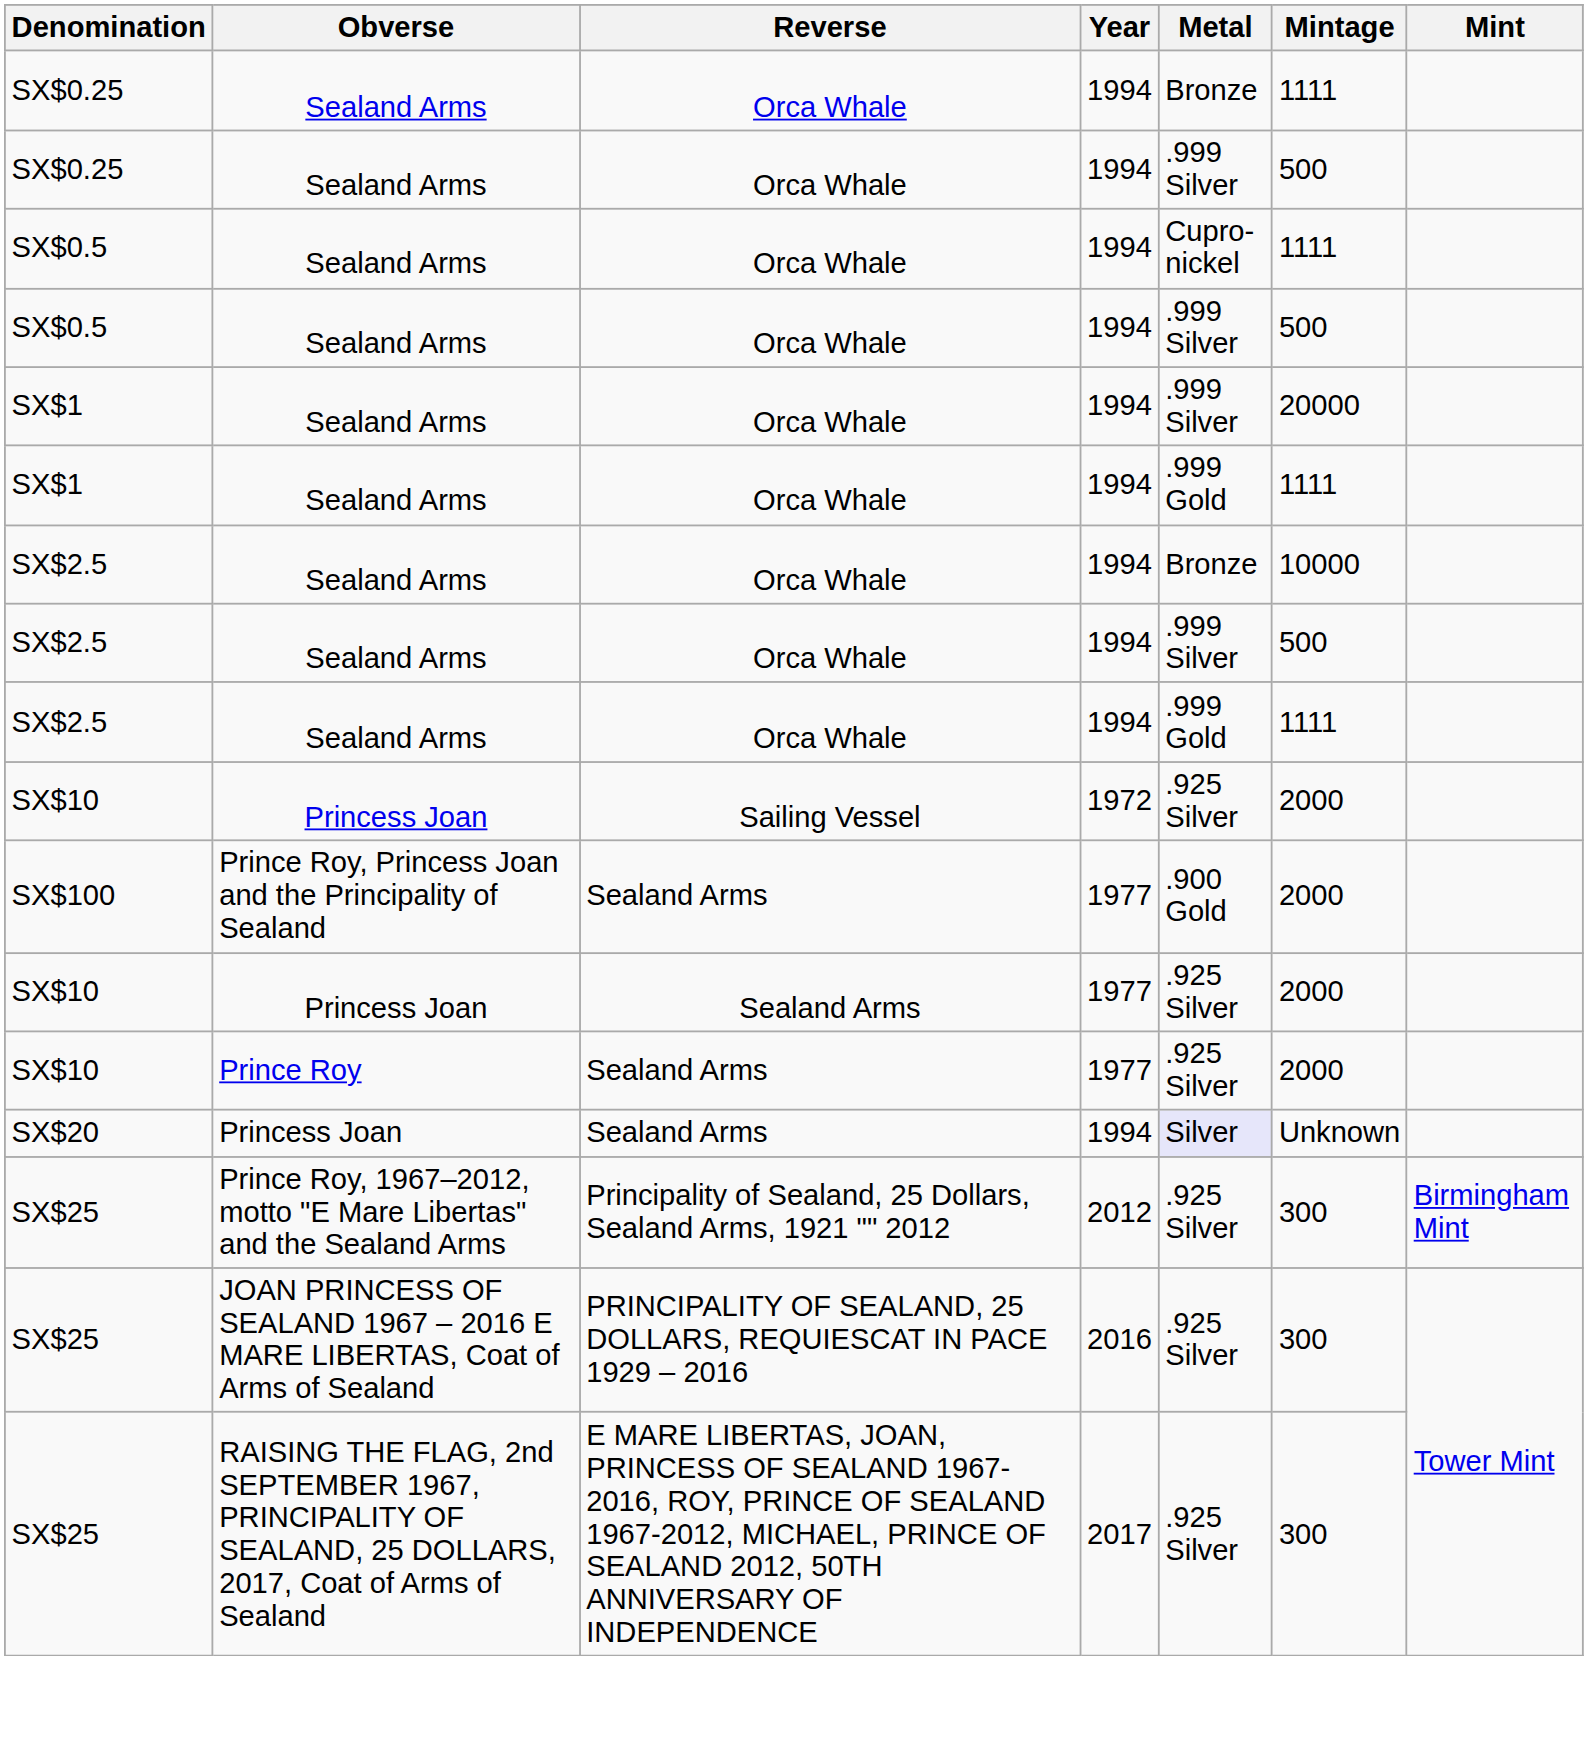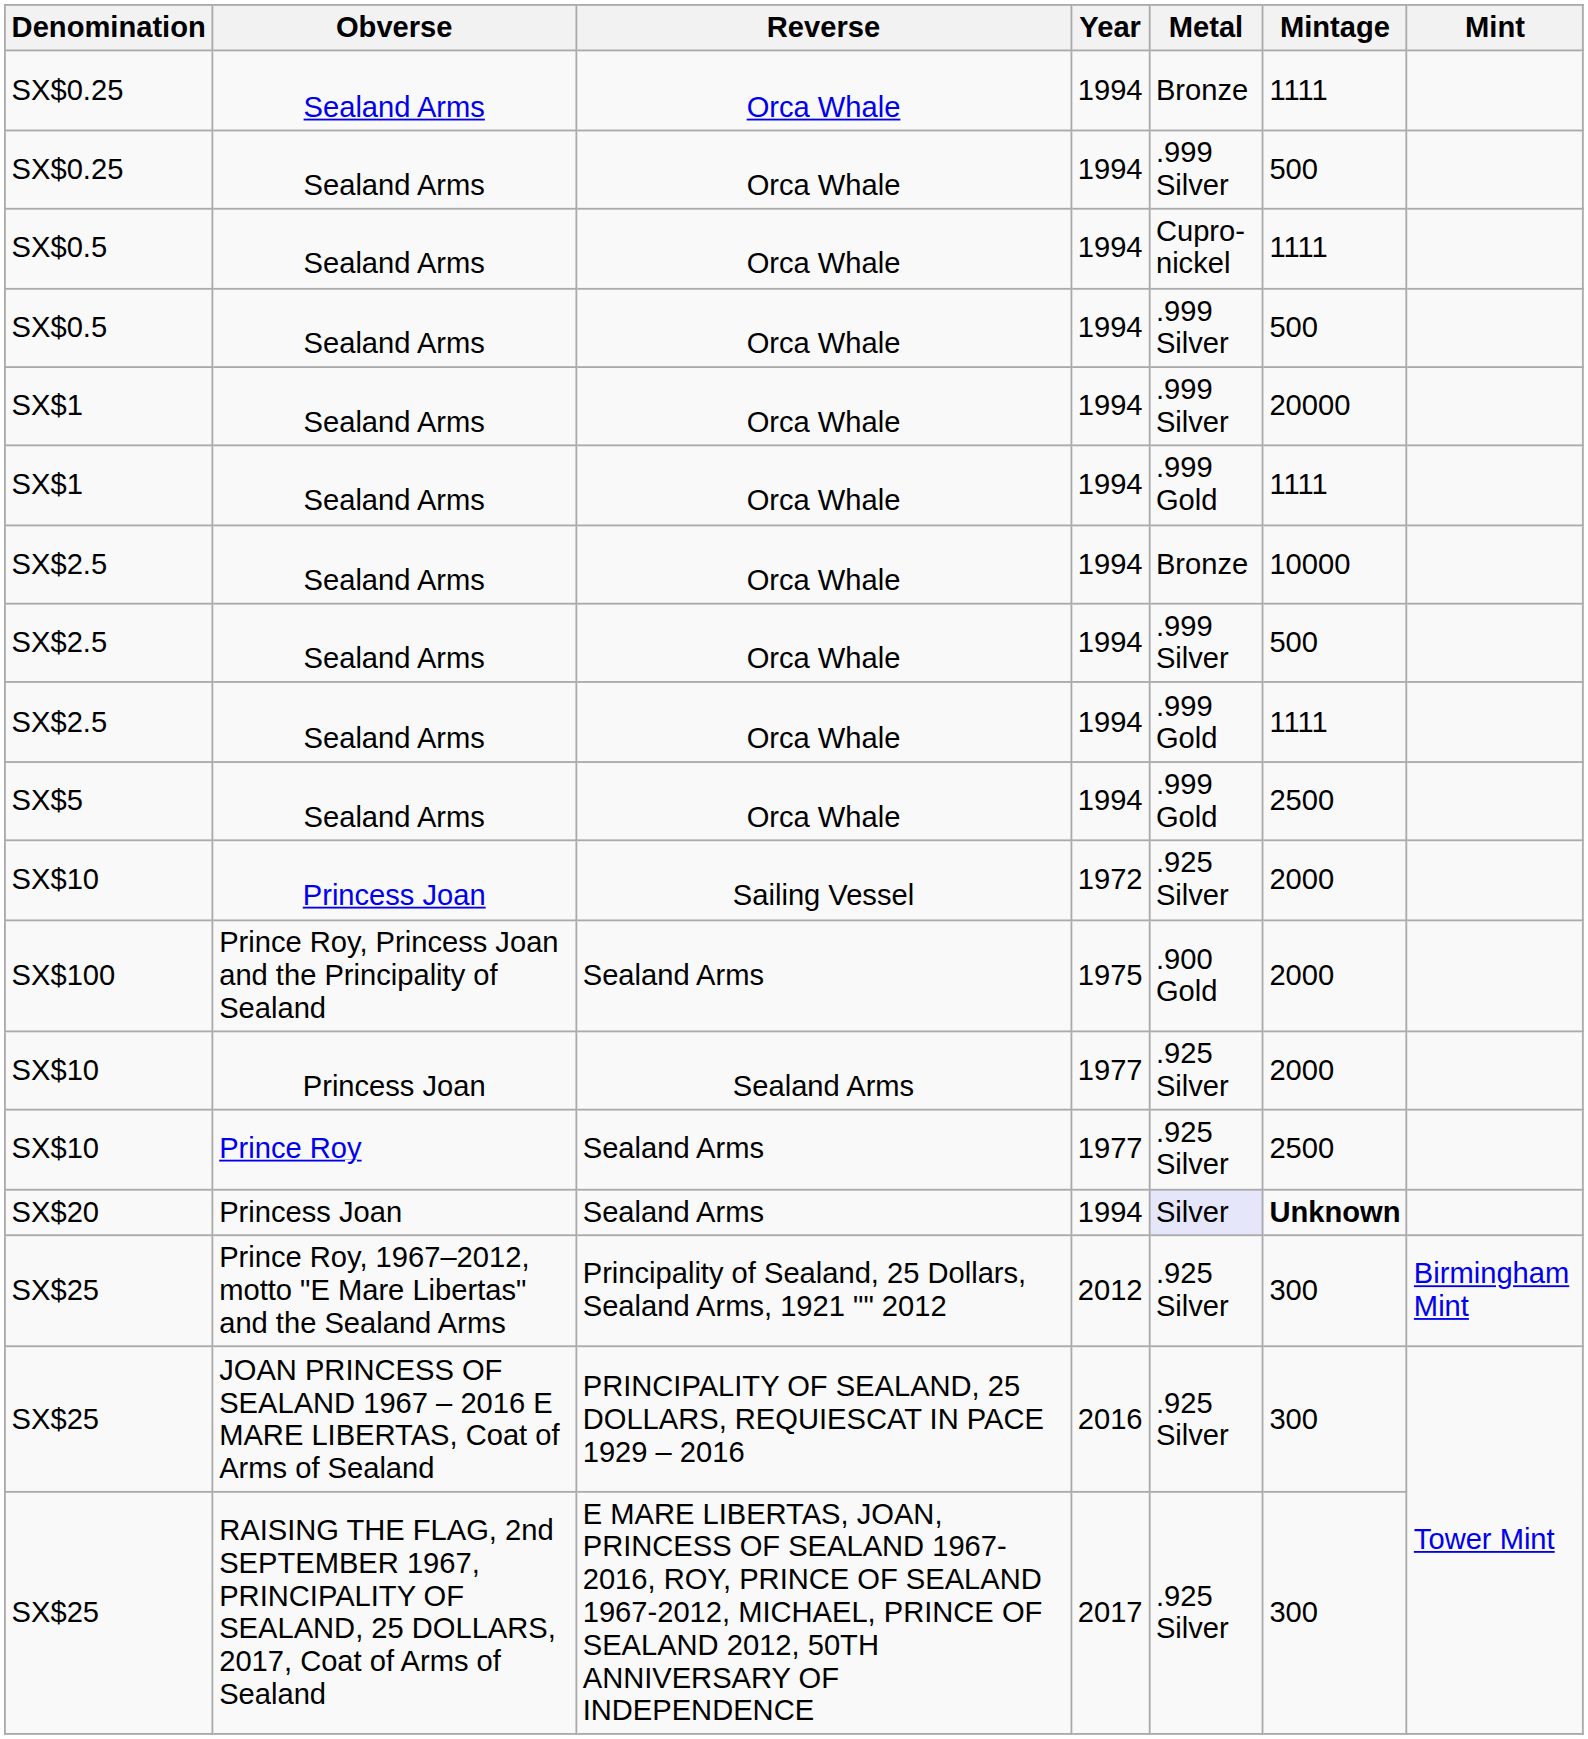+ row: SX$5 | Sealand Arms | Orca Whale | 1994 | .999 Gold | 2500
SX$100 | Year: 1977 -> 1975
SX$10 / Prince Roy | Mintage: 2000 -> 2500
SX$20 | Mintage: normal -> bold
